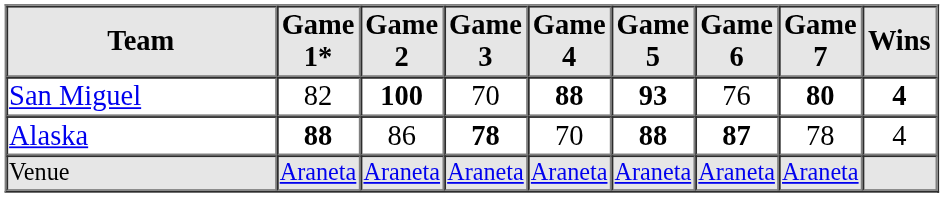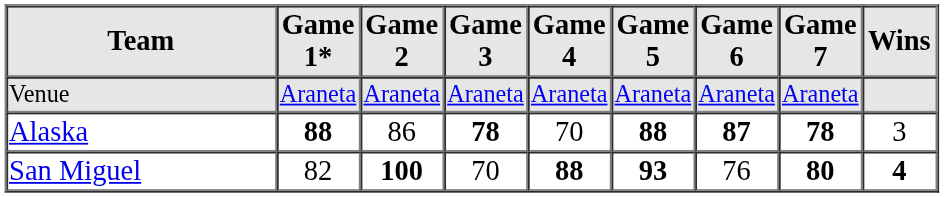rows swapped: San Miguel <-> Venue
Alaska | Game 7: normal -> bold
Alaska | Wins: 4 -> 3
